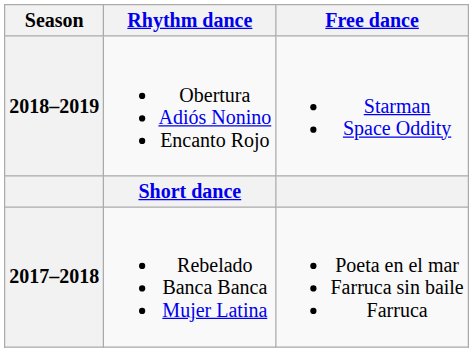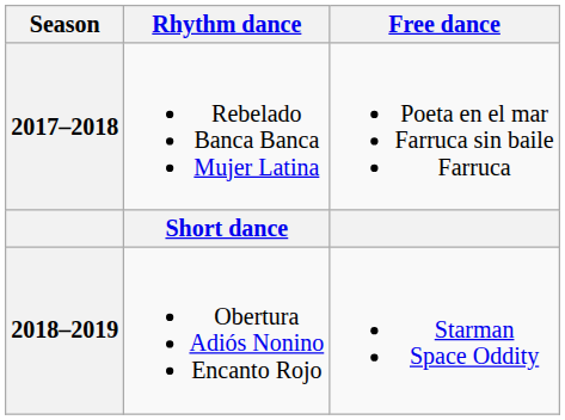rows swapped: 2018–2019 <-> 2017–2018
